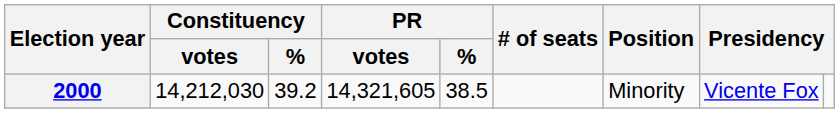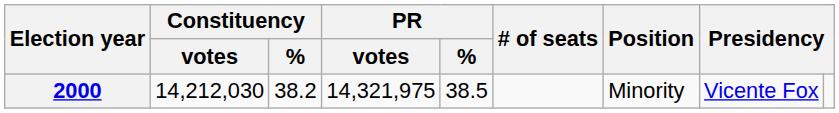2000 | Constituency / %: 39.2 -> 38.2
2000 | PR / votes: 14,321,605 -> 14,321,975
